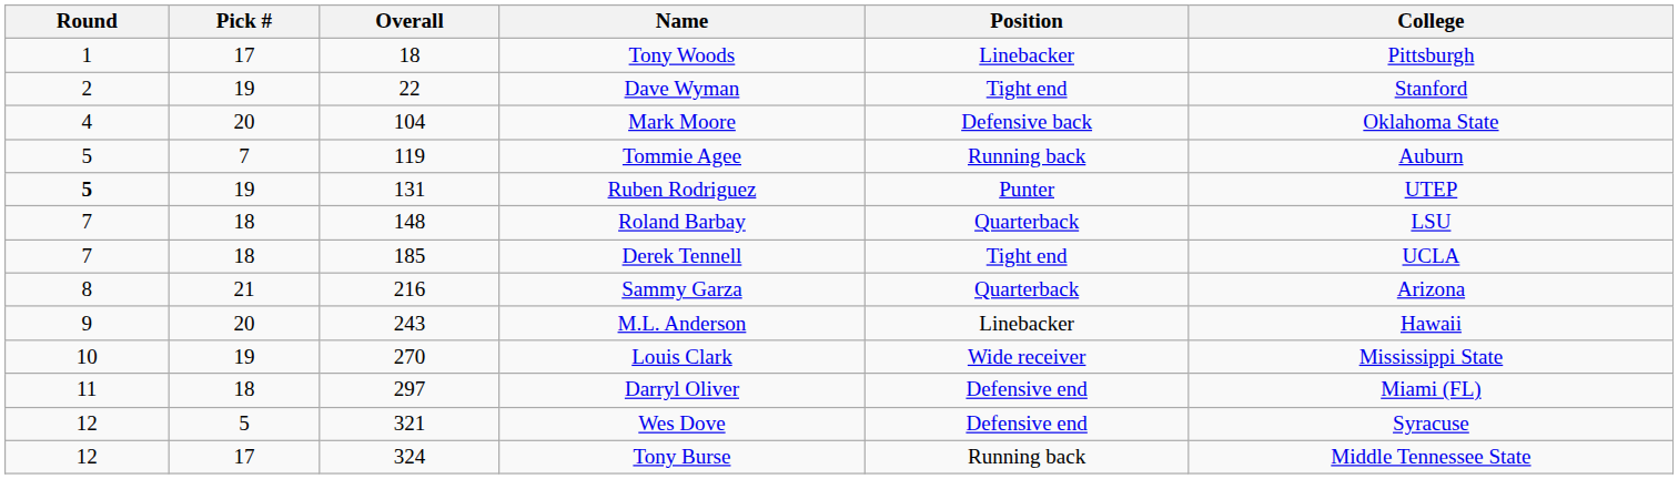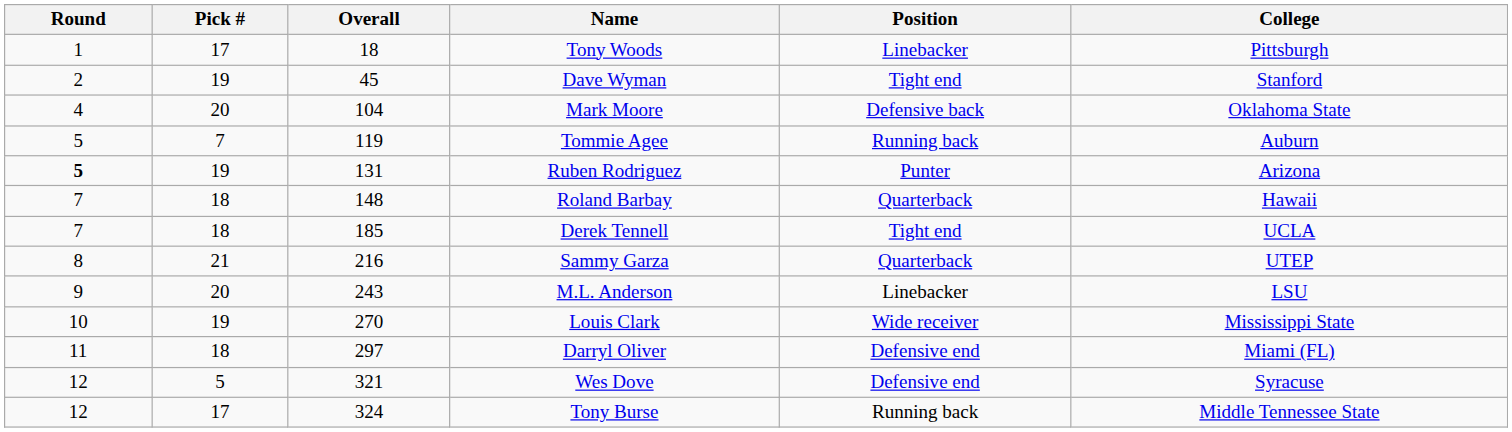Dave Wyman | Overall: 22 -> 45
Ruben Rodriguez | College: UTEP -> Arizona
Roland Barbay | College: LSU -> Hawaii
Sammy Garza | College: Arizona -> UTEP
M.L. Anderson | College: Hawaii -> LSU
